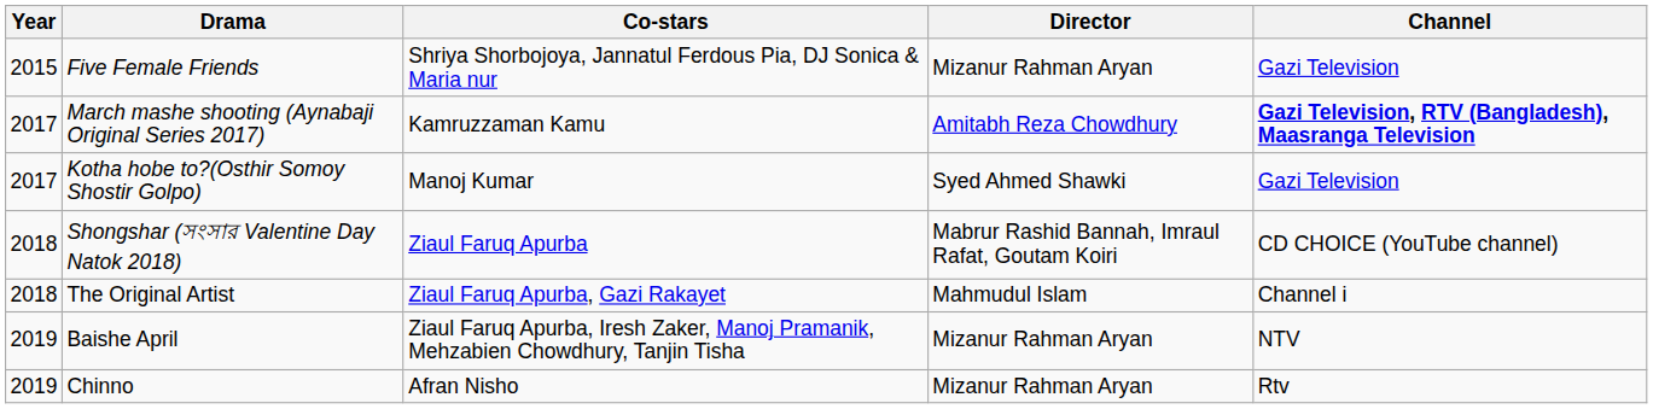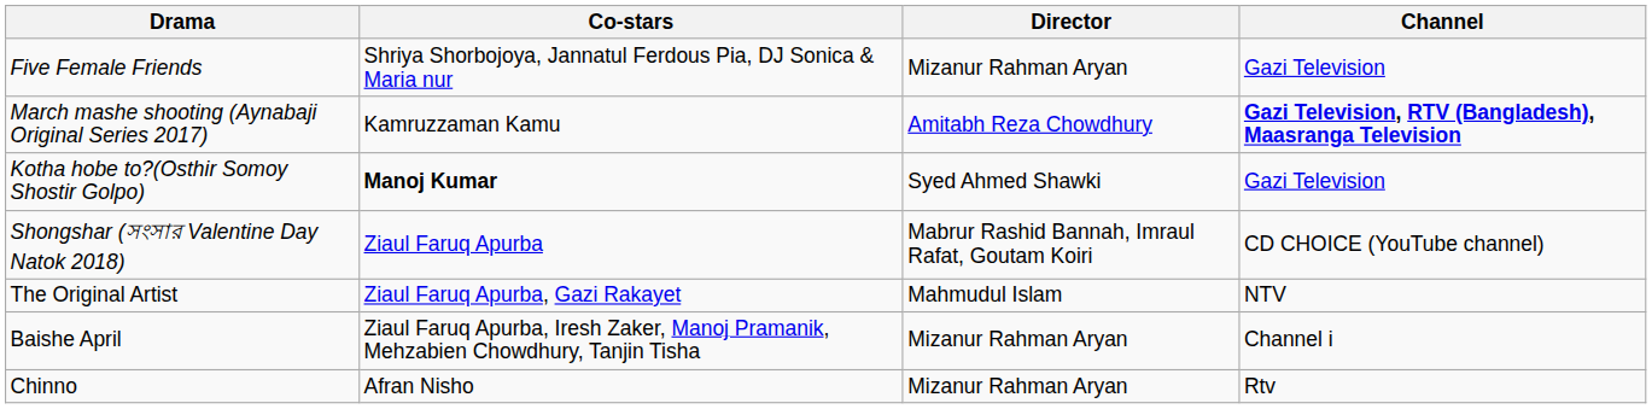- column: Year | 2015 | 2017 | 2017 | 2018 | 2018 | 2019 | 2019
Kotha hobe to?(Osthir Somoy Shostir Golpo) | Co-stars: normal -> bold
The Original Artist | Channel: Channel i -> NTV
Baishe April | Channel: NTV -> Channel i
